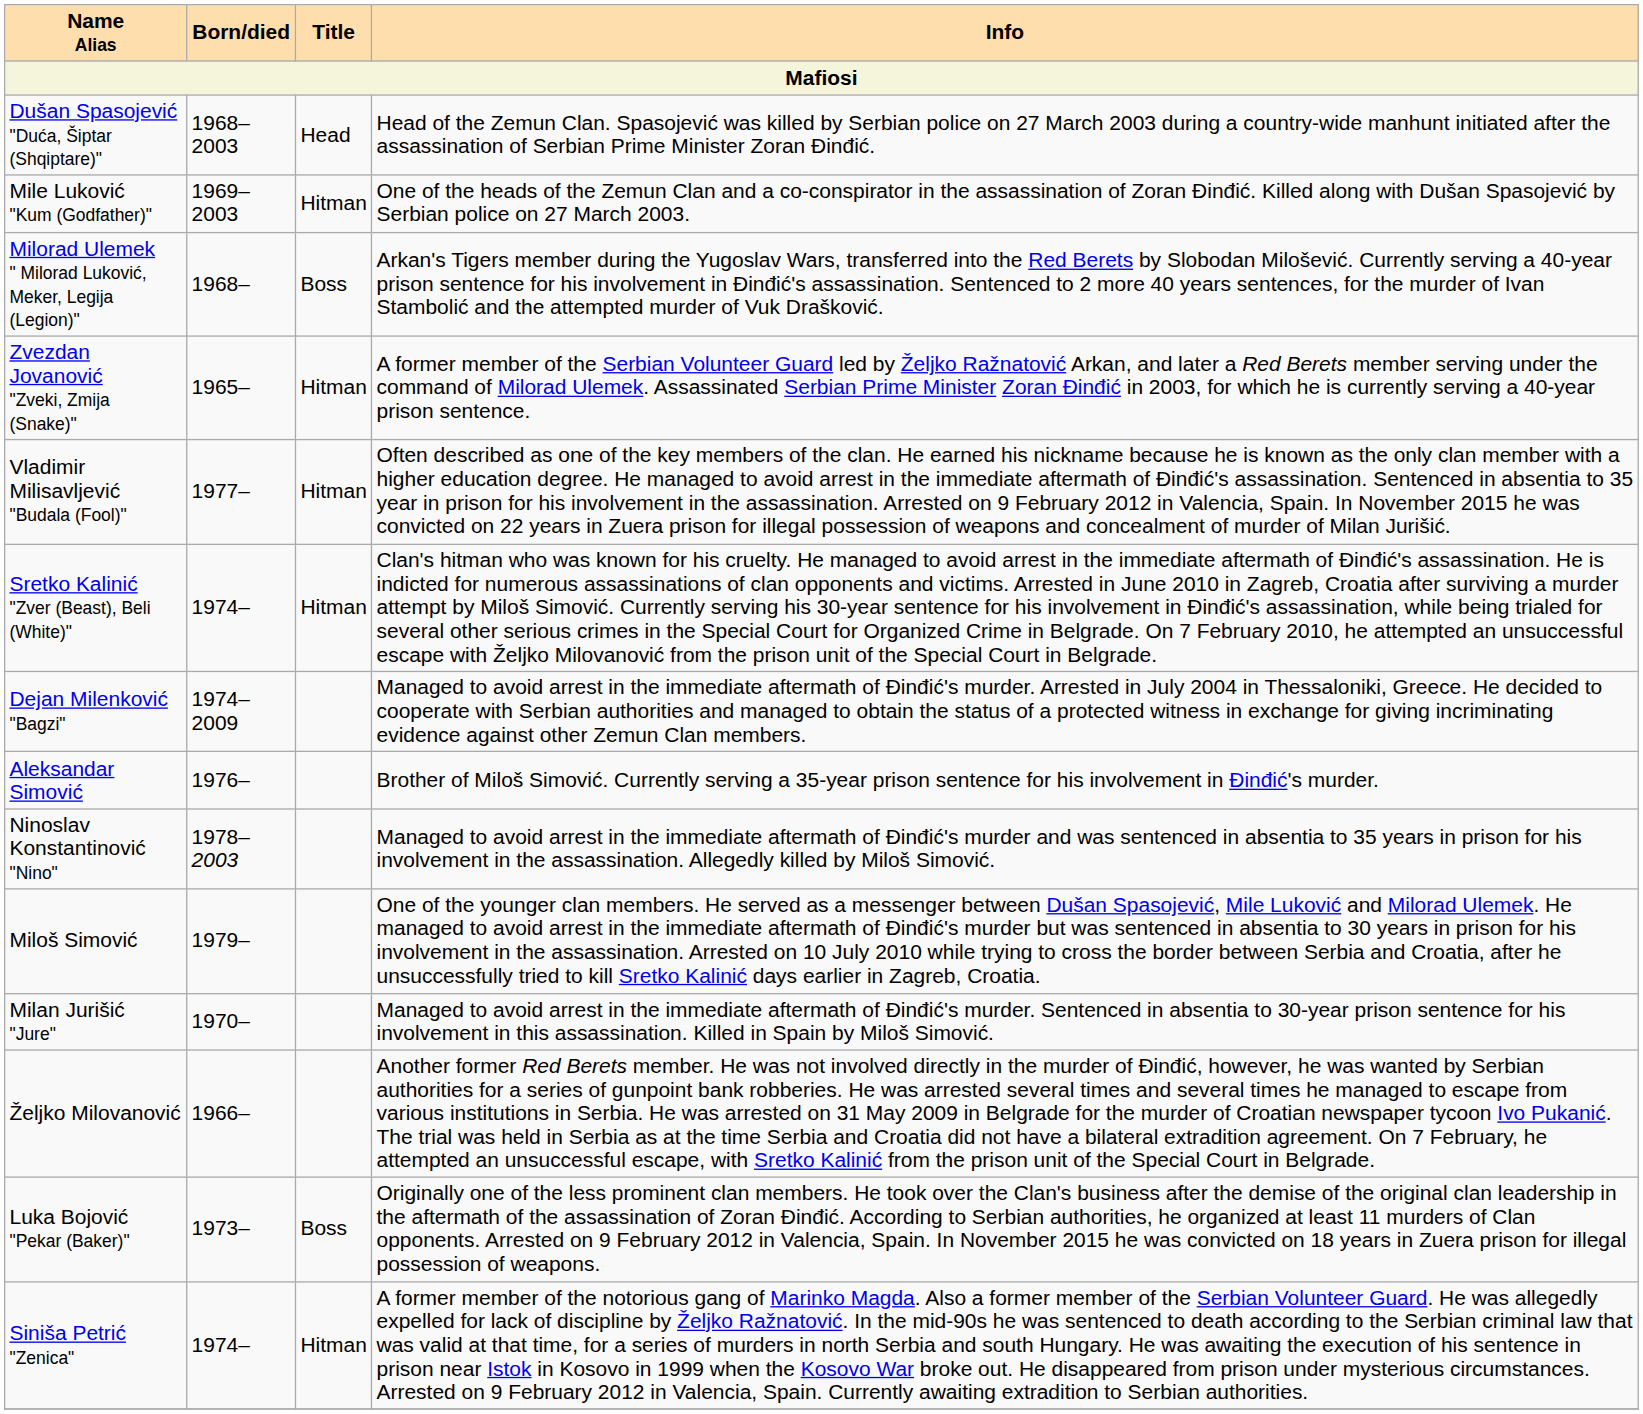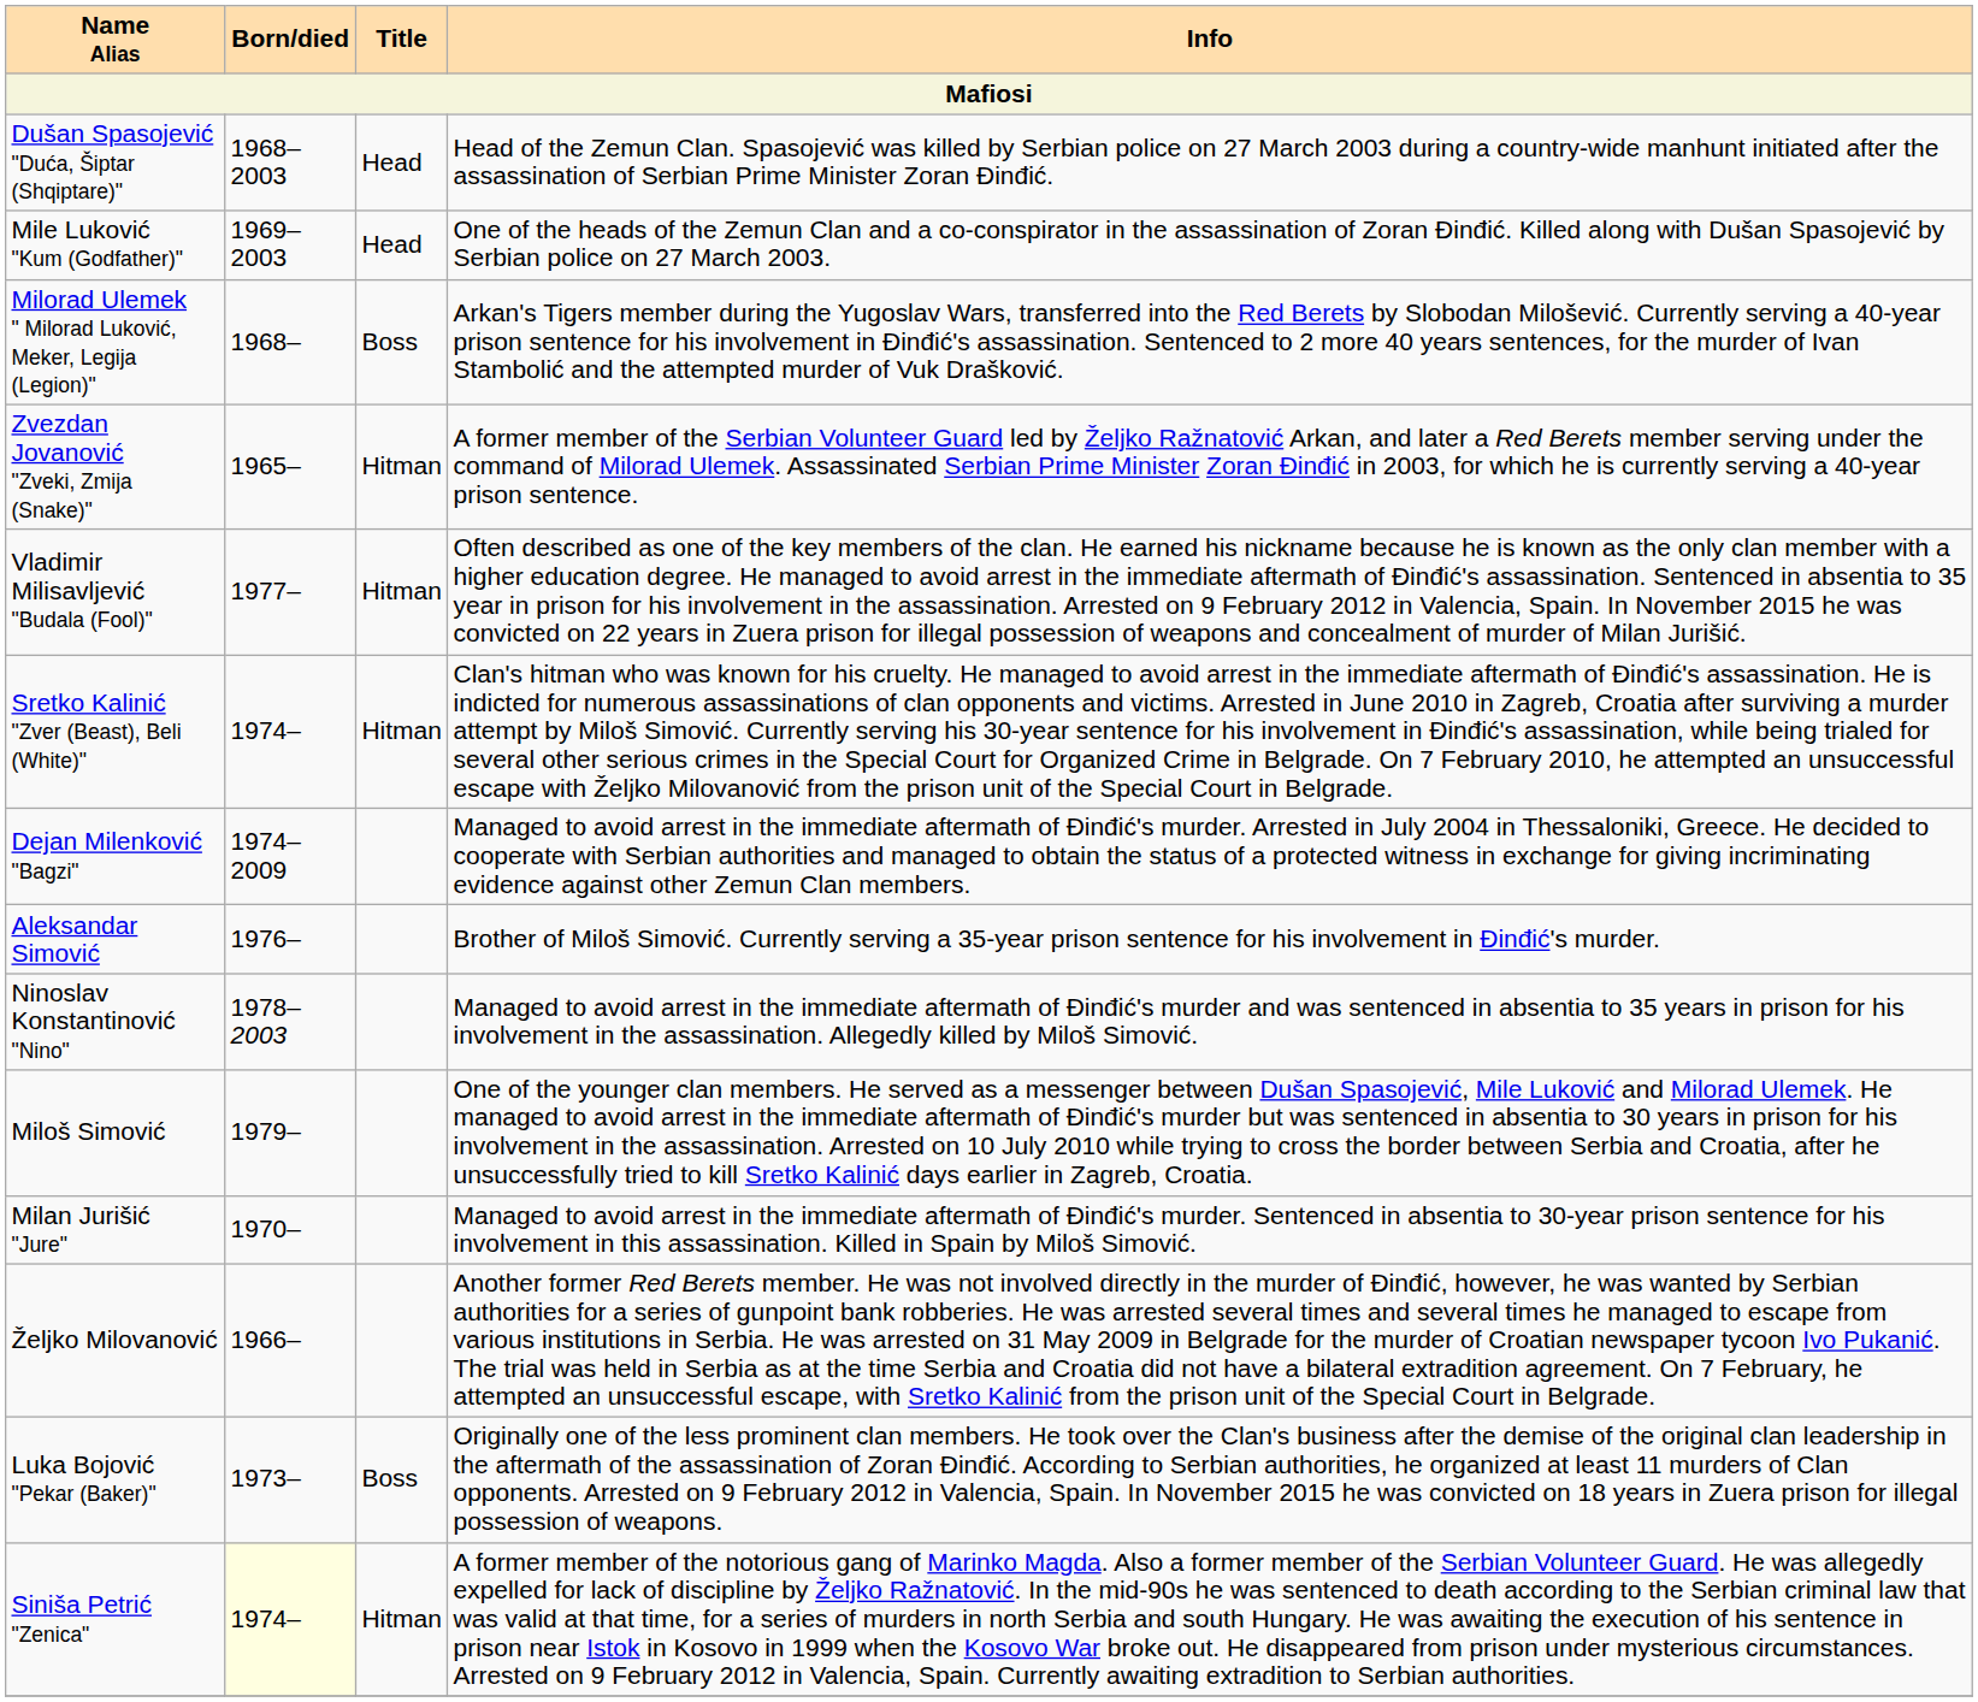Mile Luković "Kum (Godfather)" | Title: Hitman -> Head
Siniša Petrić "Zenica" | Born/died: no background -> lightyellow background
